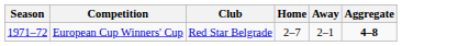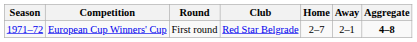+ column: Round | First round
